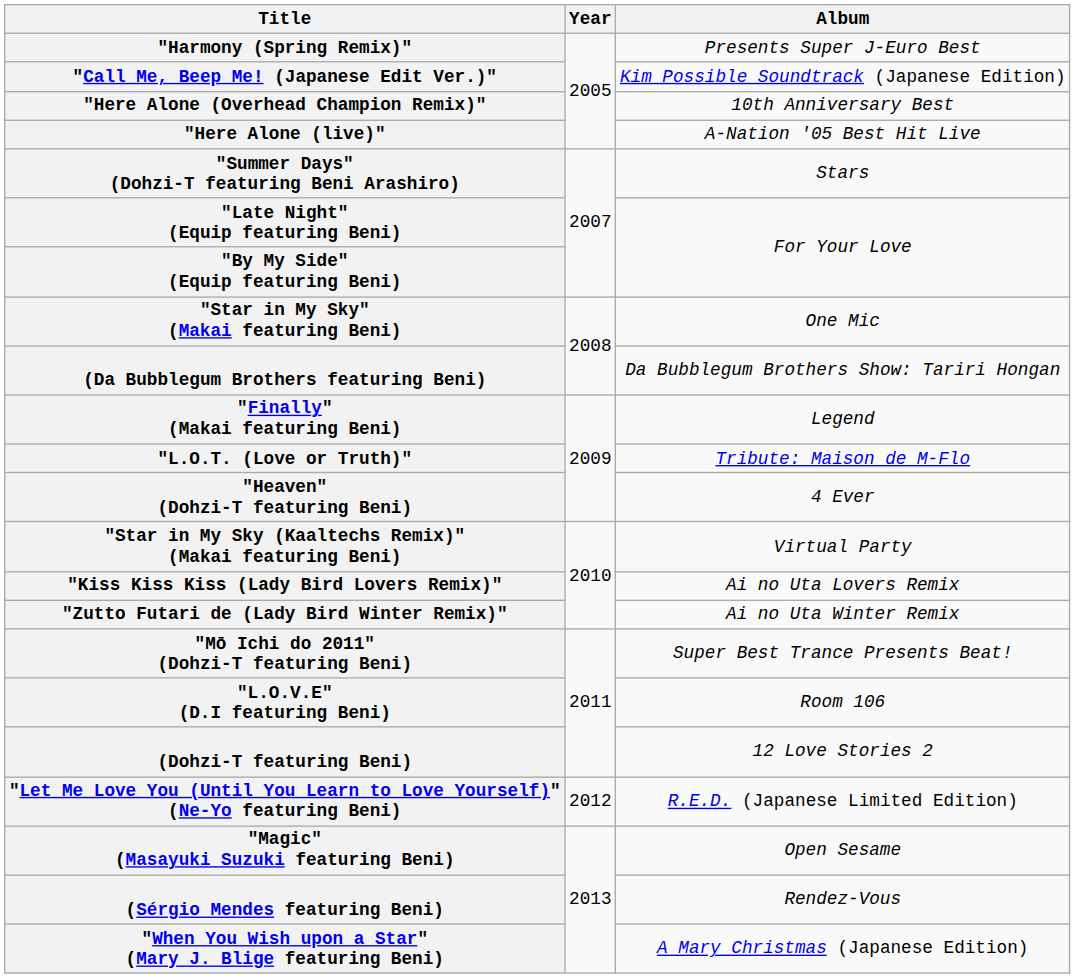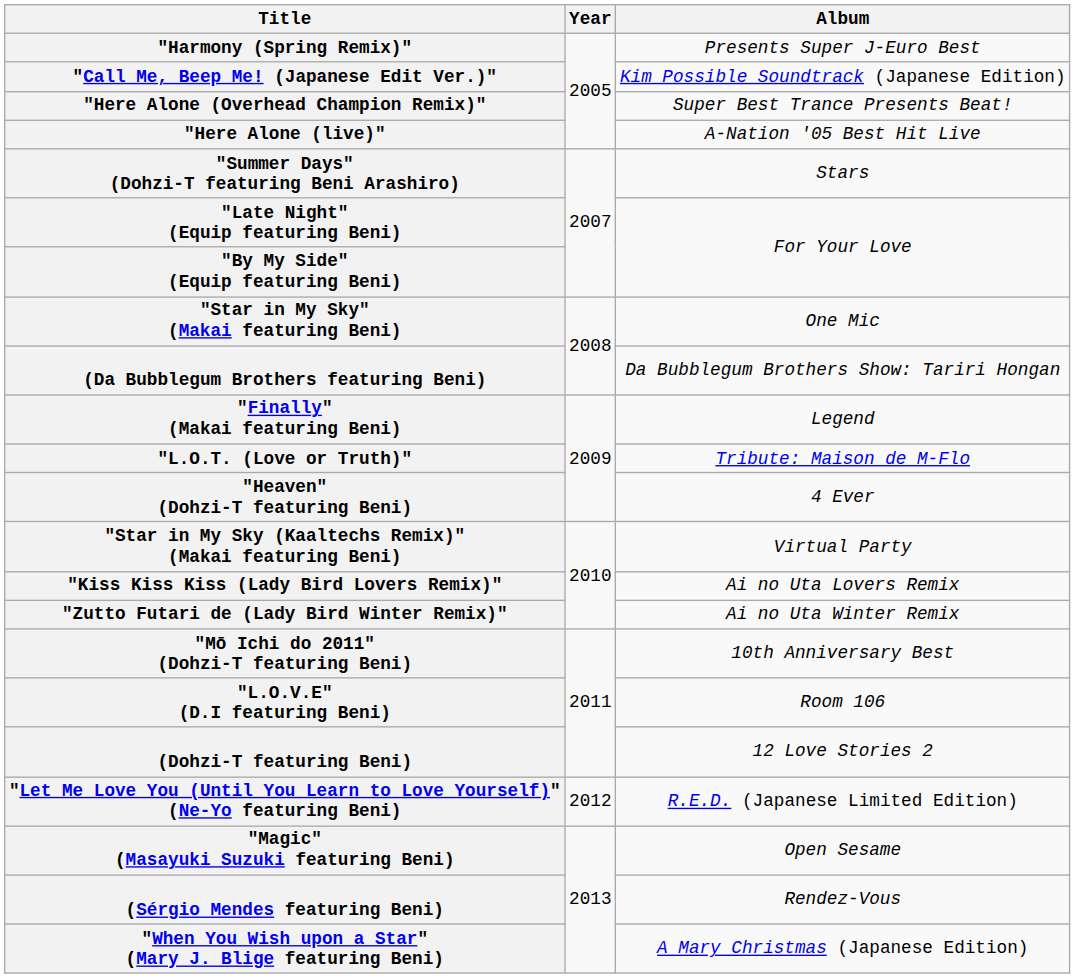"Here Alone (Overhead Champion Remix)" | Album: 10th Anniversary Best -> Super Best Trance Presents Beat!
"Mō Ichi do 2011" (Dohzi-T featuring Beni) | Album: Super Best Trance Presents Beat! -> 10th Anniversary Best
